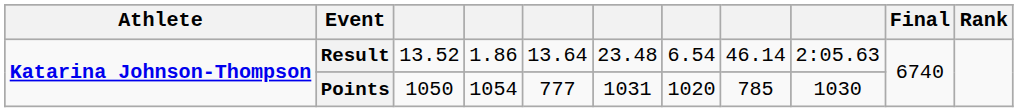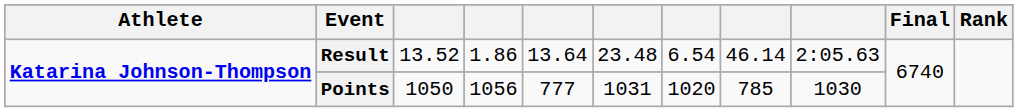Points | column 4: 1054 -> 1056
